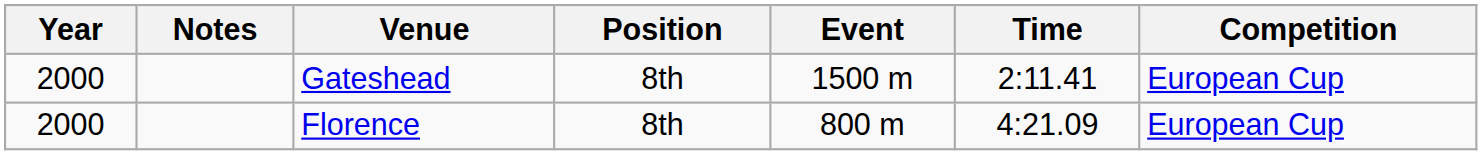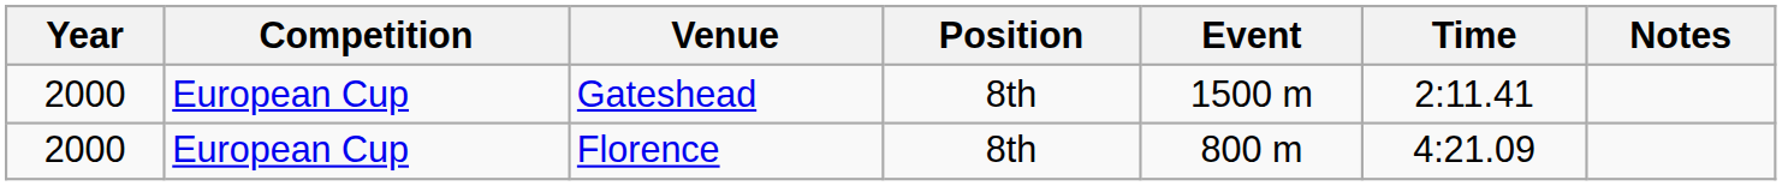columns swapped: Competition <-> Notes
